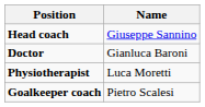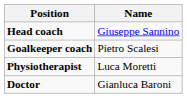rows swapped: Goalkeeper coach <-> Doctor
